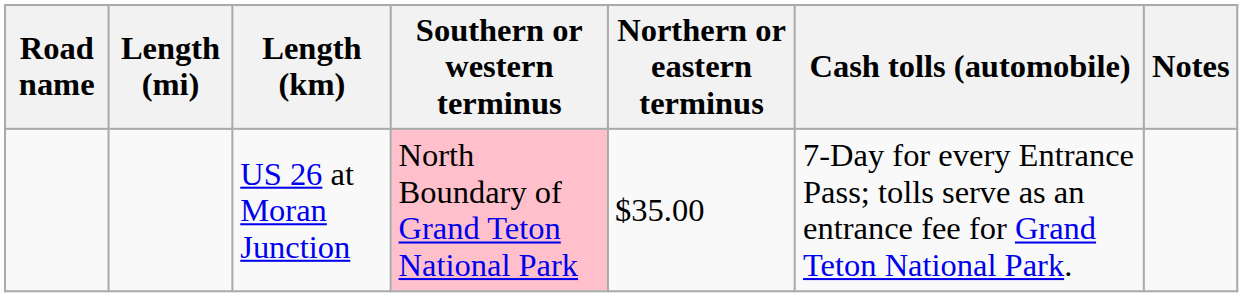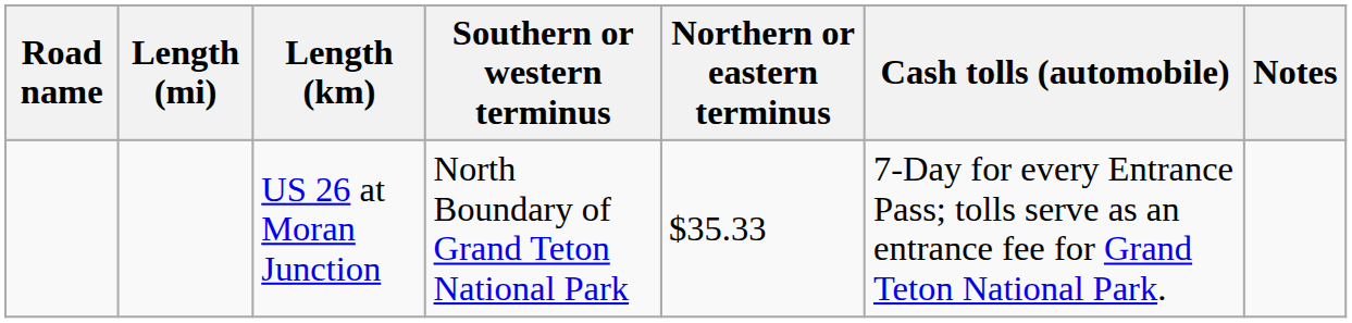US 26 at Moran Junction | Southern or western terminus: pink background -> no background
US 26 at Moran Junction | Northern or eastern terminus: $35.00 -> $35.33
